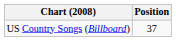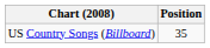US Country Songs (Billboard) | Position: 37 -> 35
